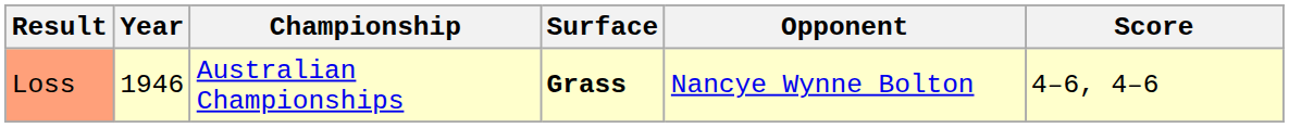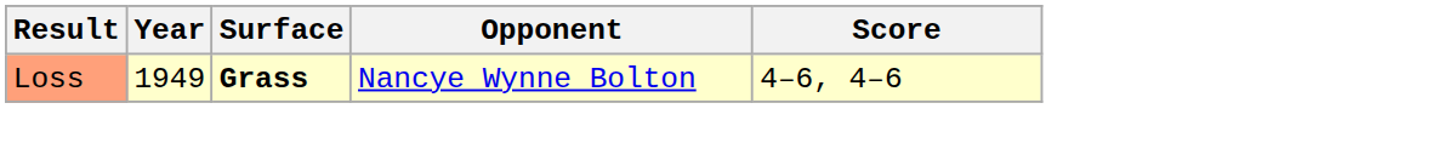- column: Championship | Australian Championships
Loss | Year: 1946 -> 1949
